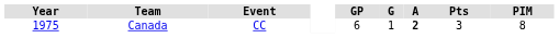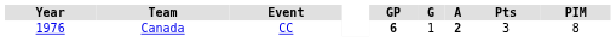Canada | Year: 1975 -> 1976
Canada | GP: normal -> bold
